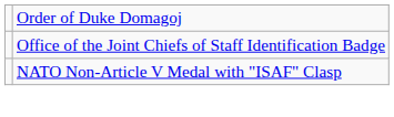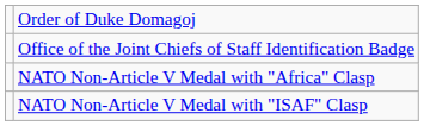+ row: NATO Non-Article V Medal with "Africa" Clasp
